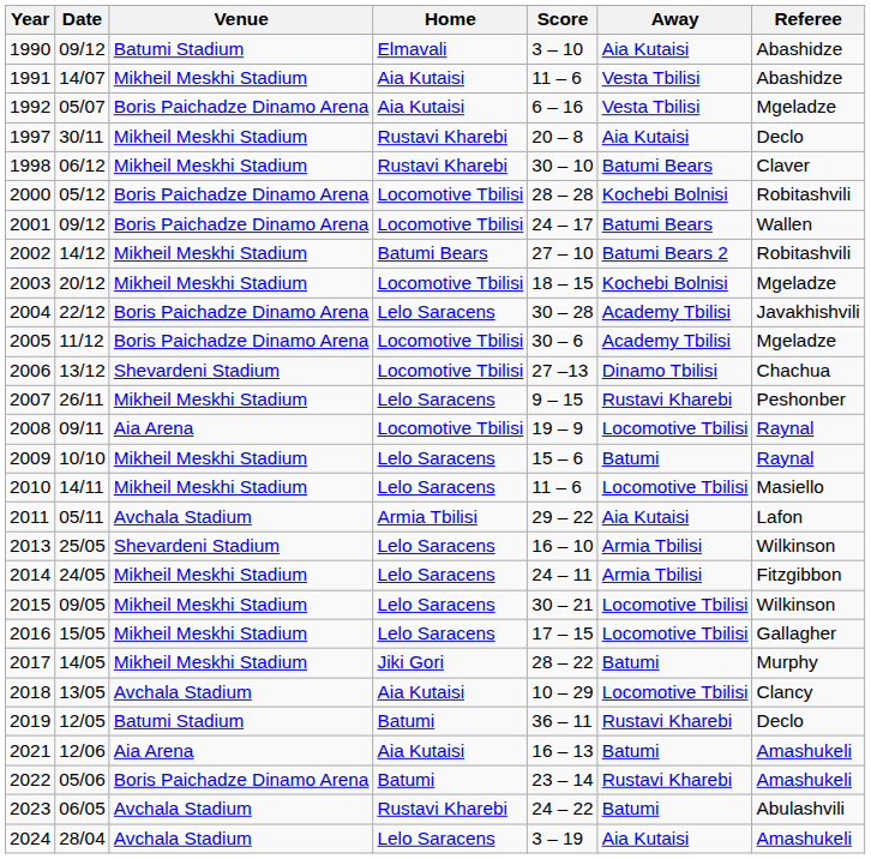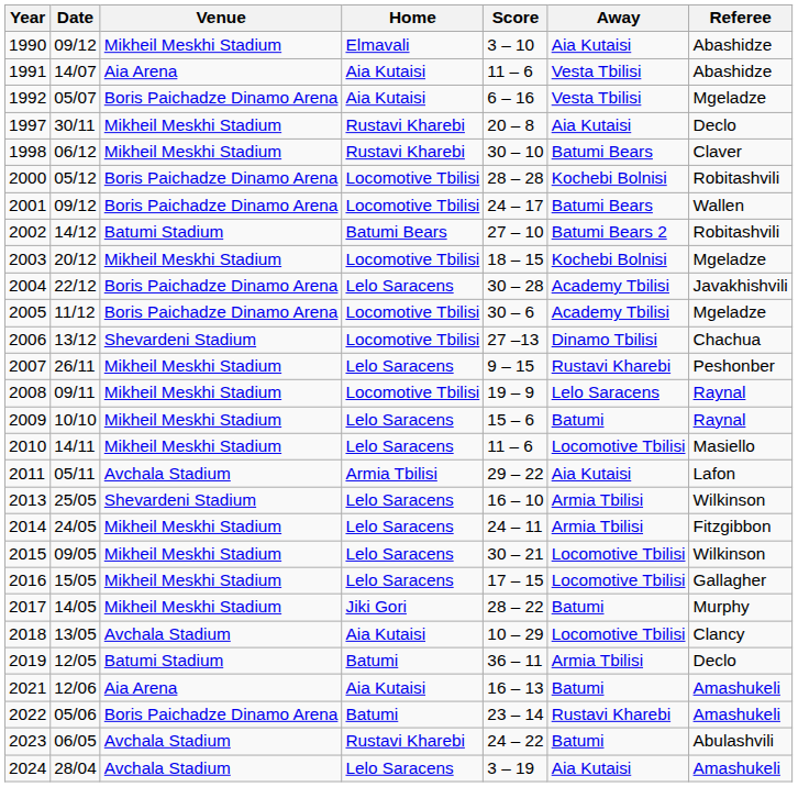1990 | Venue: Batumi Stadium -> Mikheil Meskhi Stadium
1991 | Venue: Mikheil Meskhi Stadium -> Aia Arena
2002 | Venue: Mikheil Meskhi Stadium -> Batumi Stadium
2008 | Venue: Aia Arena -> Mikheil Meskhi Stadium
2008 | Away: Locomotive Tbilisi -> Lelo Saracens
2019 | Away: Rustavi Kharebi -> Armia Tbilisi
